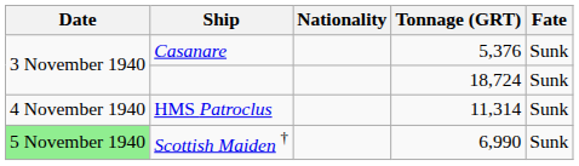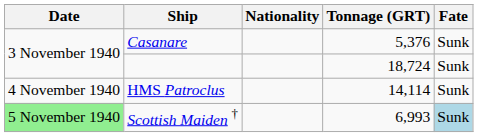HMS Patroclus | Tonnage (GRT): 11,314 -> 14,114
Scottish Maiden † | Tonnage (GRT): 6,990 -> 6,993
Scottish Maiden † | Fate: no background -> lightblue background
